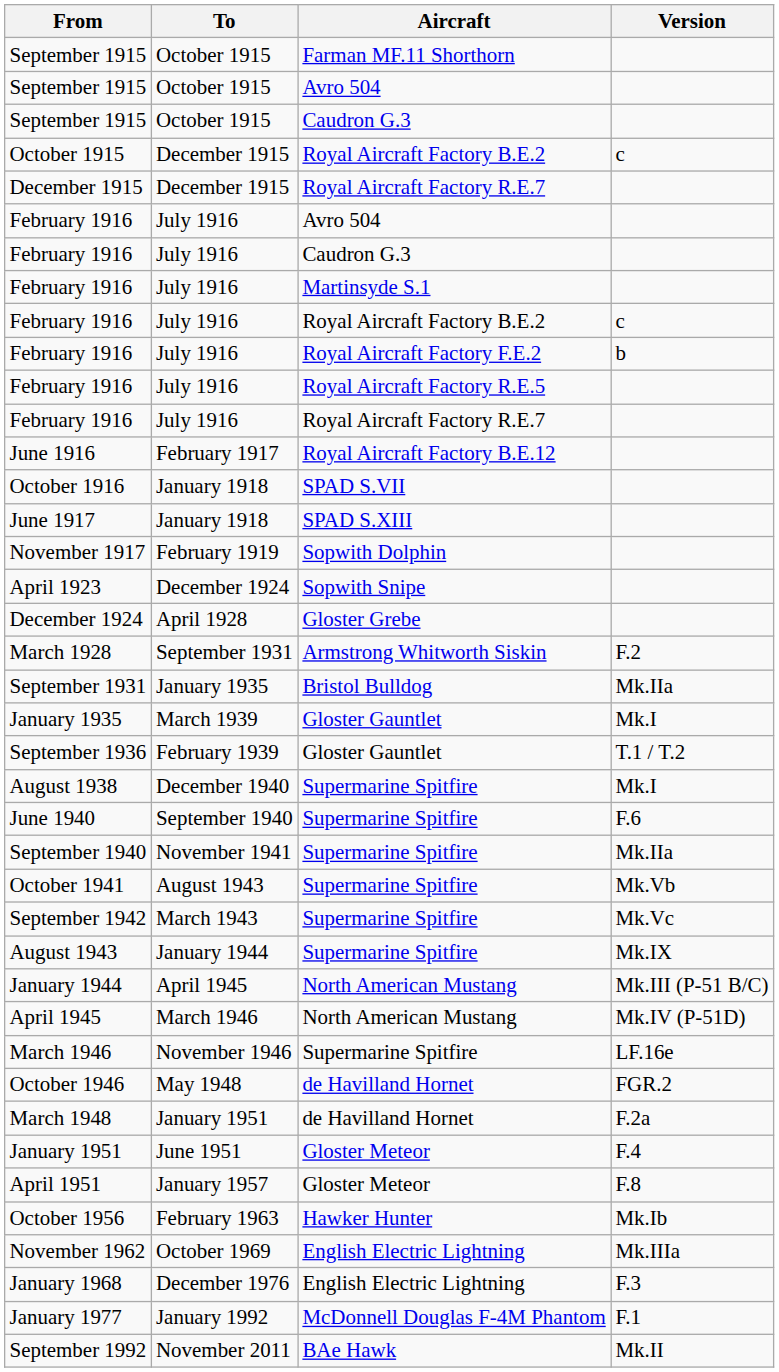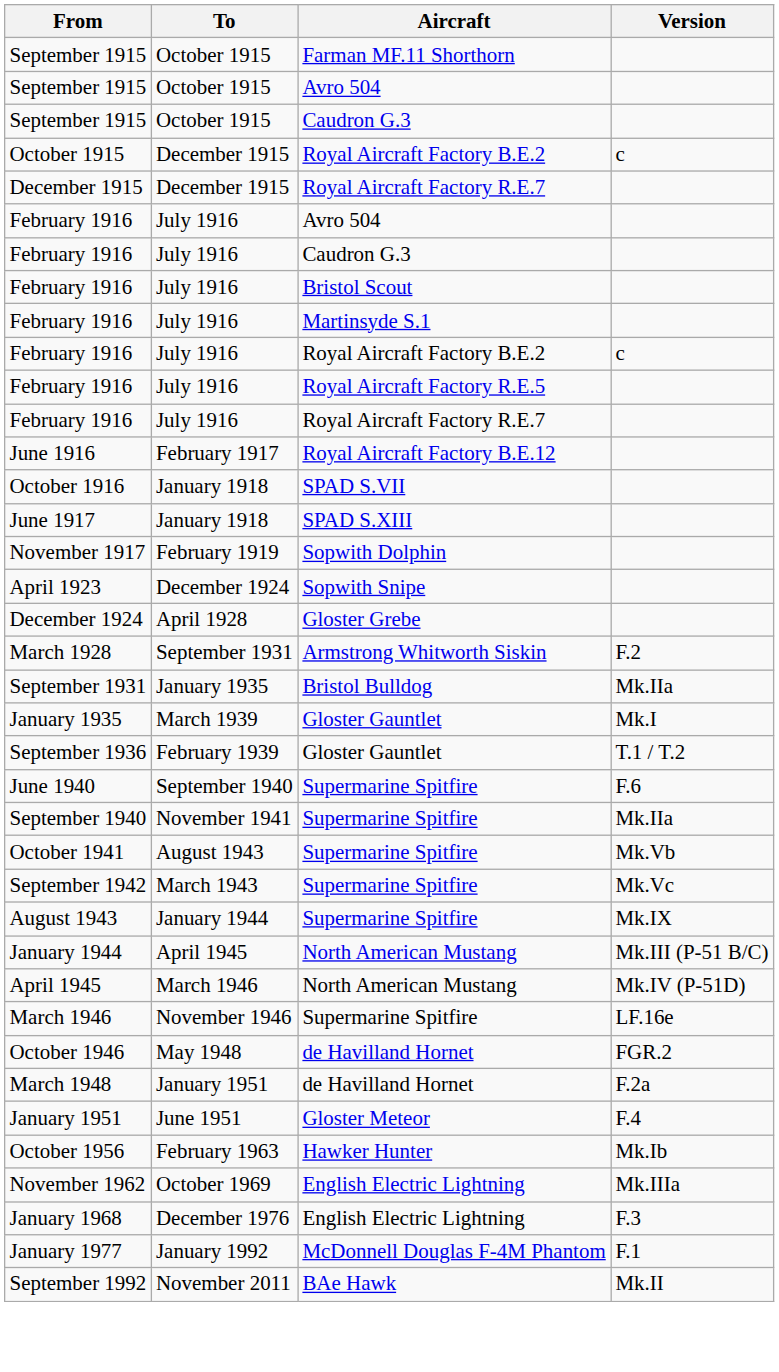+ row: February 1916 | July 1916 | Bristol Scout
- row: February 1916 | July 1916 | Royal Aircraft Factory F.E.2 | b
- row: August 1938 | December 1940 | Supermarine Spitfire | Mk.I
- row: April 1951 | January 1957 | Gloster Meteor | F.8
